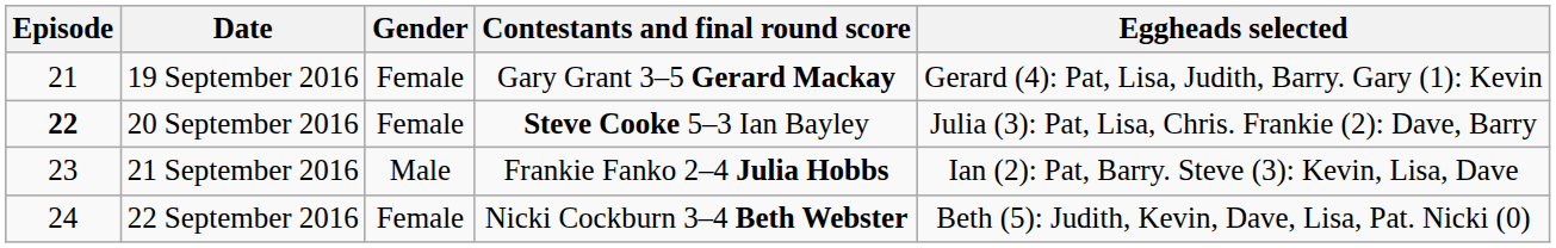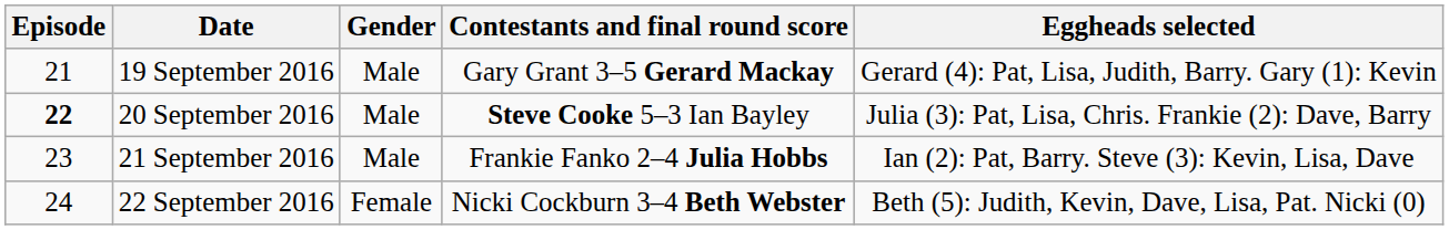19 September 2016 | Gender: Female -> Male
20 September 2016 | Gender: Female -> Male
